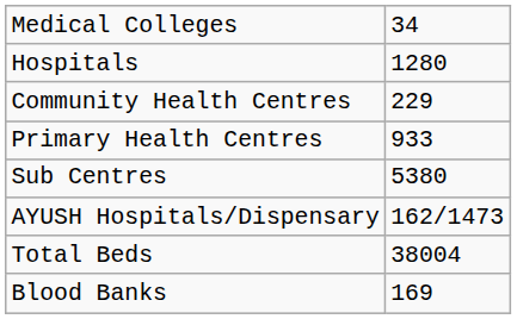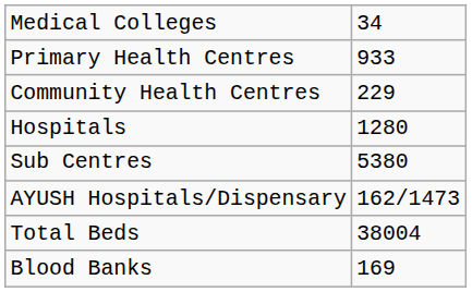rows swapped: Hospitals <-> Primary Health Centres
